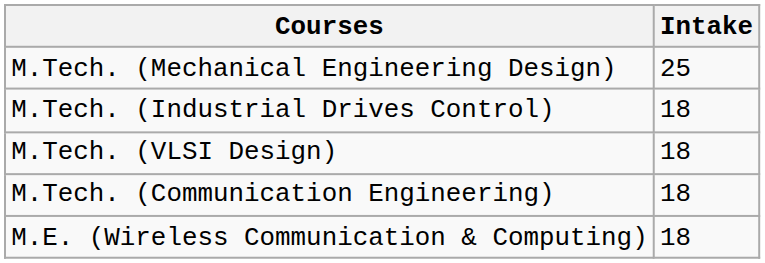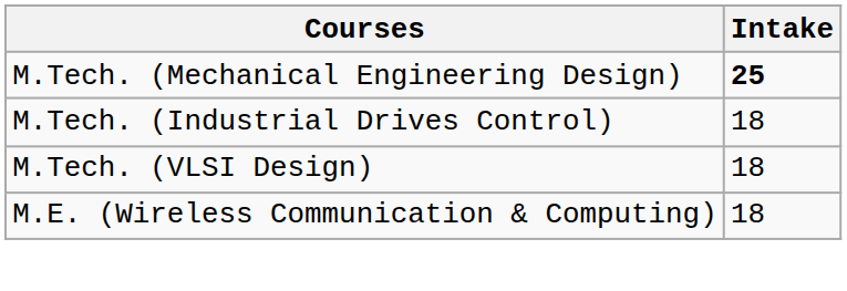M.Tech. (Mechanical Engineering Design) | Intake: normal -> bold
- row: M.Tech. (Communication Engineering) | 18
